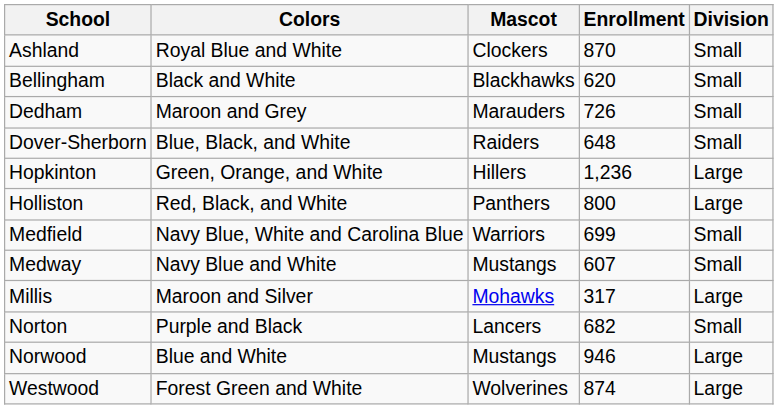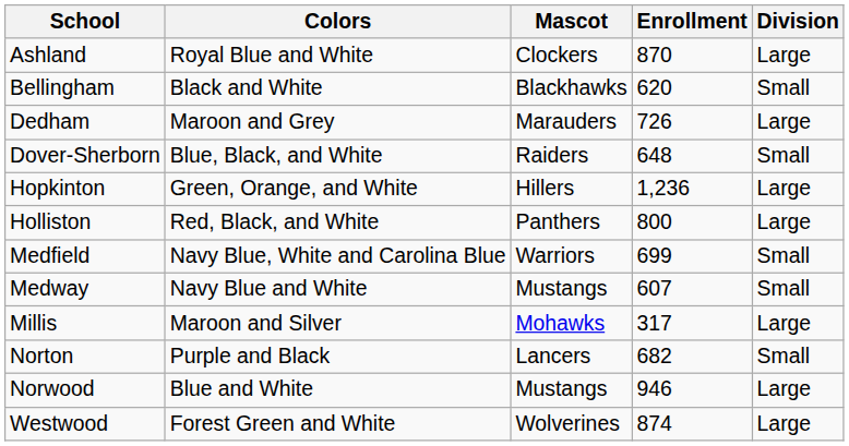Ashland | Division: Small -> Large
Dedham | Division: Small -> Large
